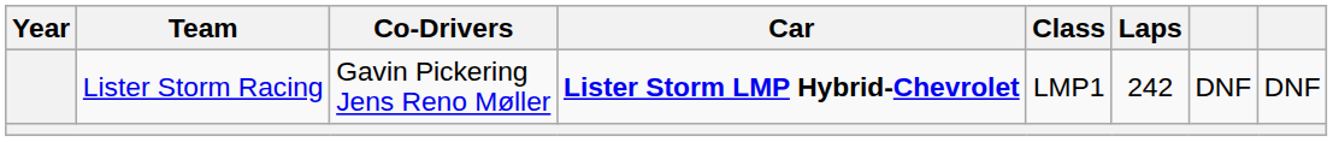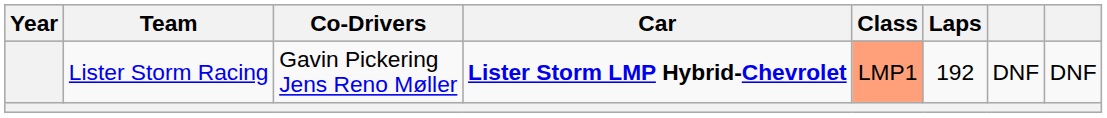Lister Storm Racing | Class: no background -> lightsalmon background
Lister Storm Racing | Laps: 242 -> 192
